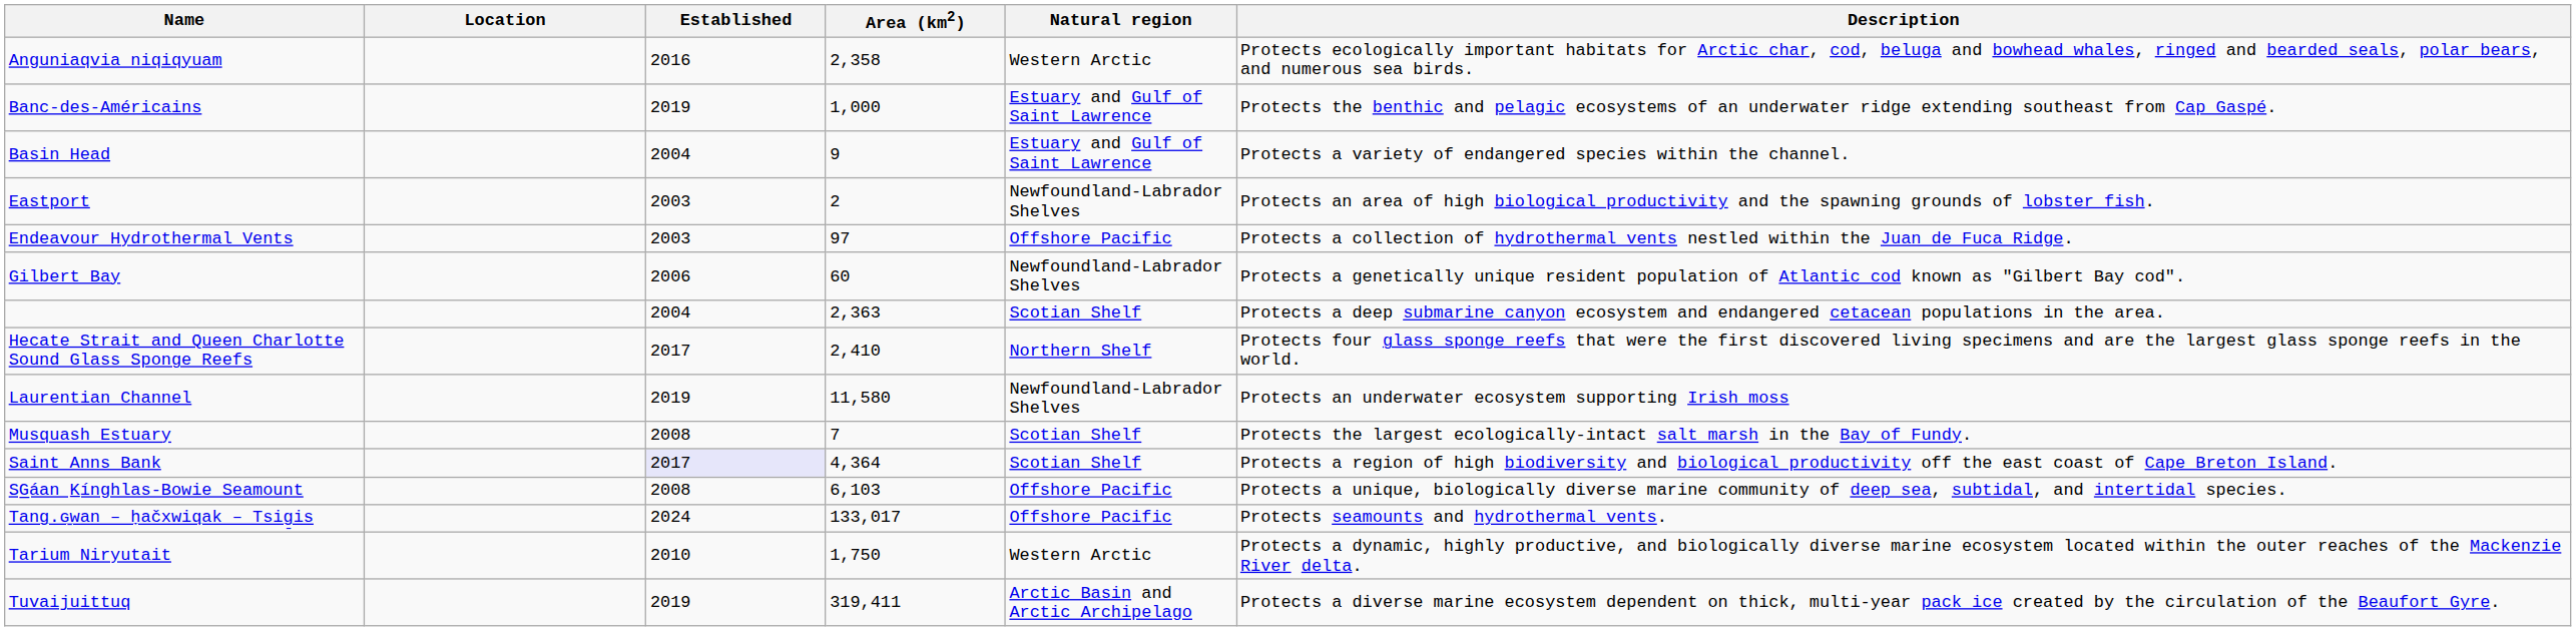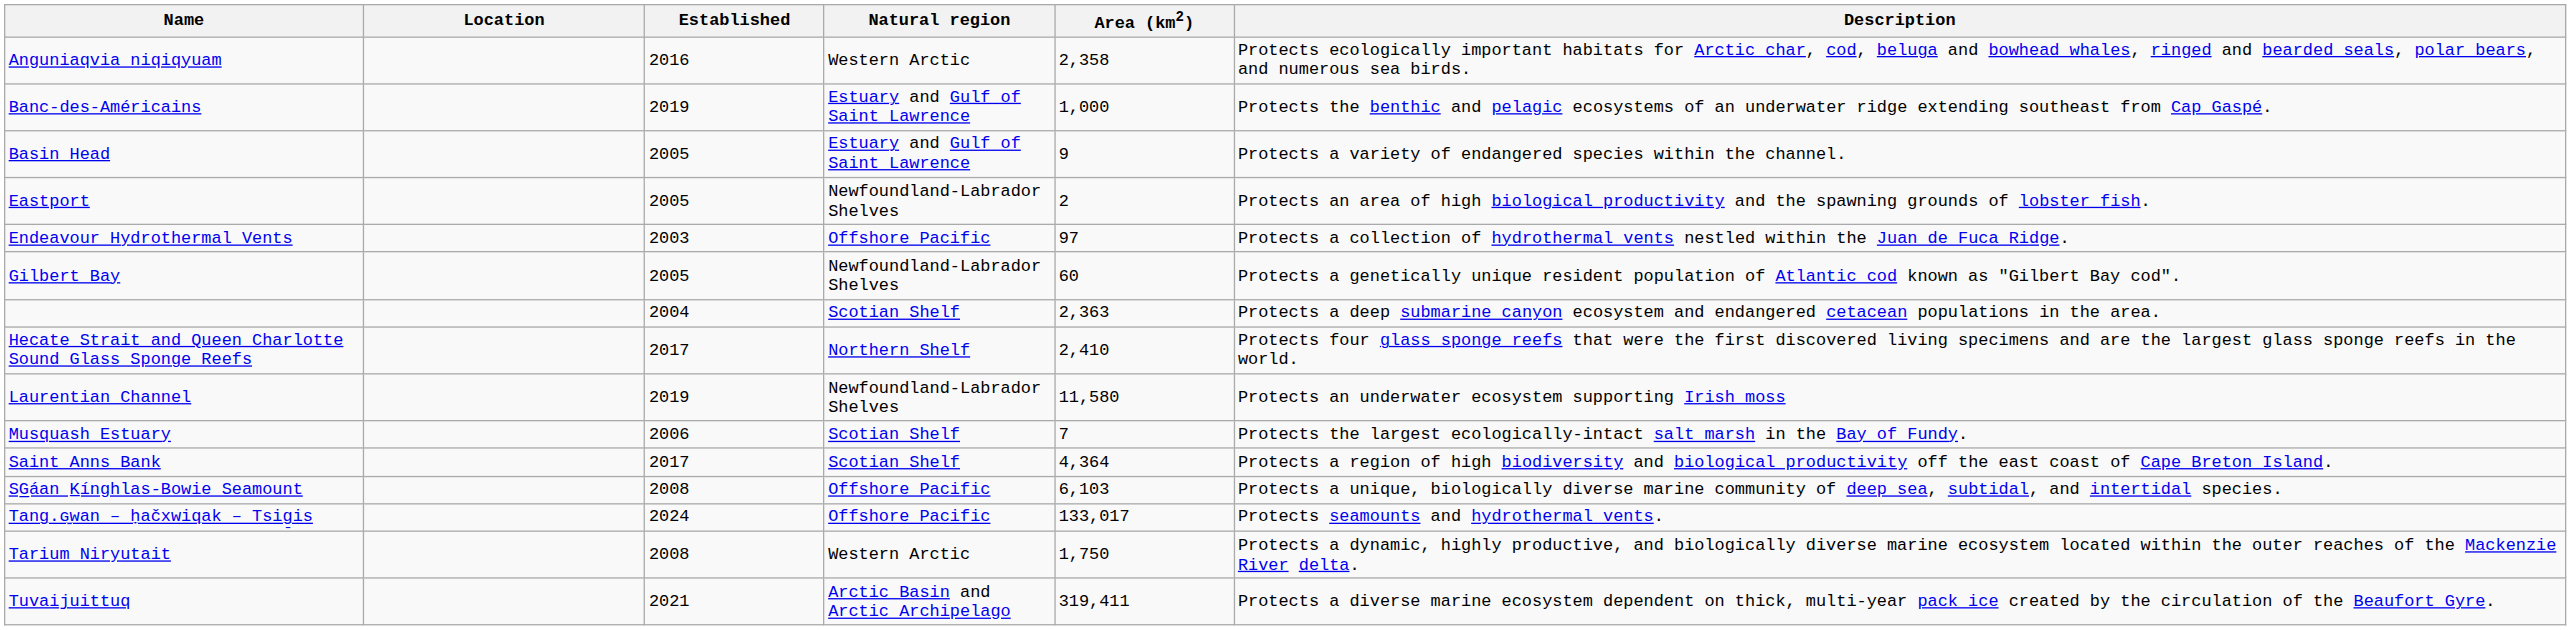columns swapped: Area (km2) <-> Natural region
Basin Head | Established: 2004 -> 2005
Eastport | Established: 2003 -> 2005
Gilbert Bay | Established: 2006 -> 2005
Musquash Estuary | Established: 2008 -> 2006
Saint Anns Bank | Established: lavender background -> no background
Tarium Niryutait | Established: 2010 -> 2008
Tuvaijuittuq | Established: 2019 -> 2021
